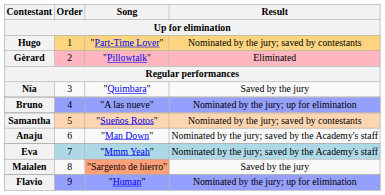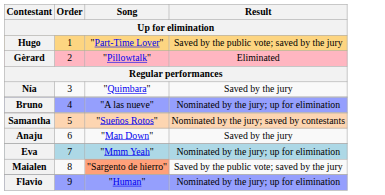Hugo | Result: Nominated by the jury; saved by contestants -> Saved by the public vote; saved by the jury
Anaju | Result: Nominated by the jury; saved by the Academy's staff -> Saved by the jury
Eva | Result: Nominated by the jury; saved by the Academy's staff -> Nominated by the jury; up for elimination
Maialen | Result: Saved by the jury -> Saved by the public vote; saved by the jury
